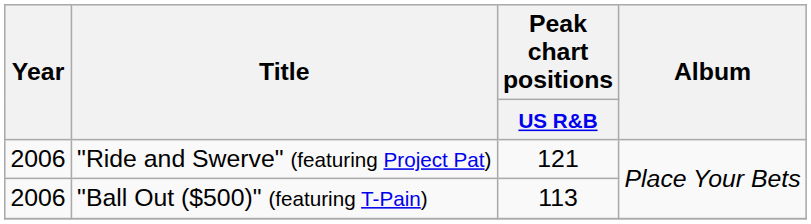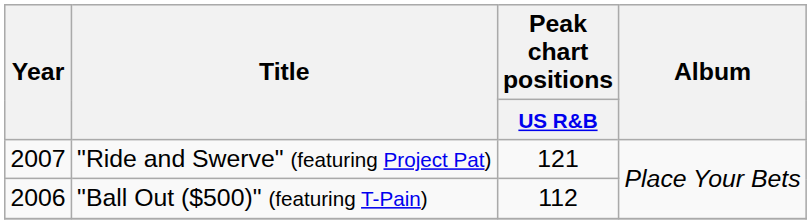"Ride and Swerve" (featuring Project Pat) | Year: 2006 -> 2007
"Ball Out ($500)" (featuring T-Pain) | Peak chart positions / US R&B: 113 -> 112
